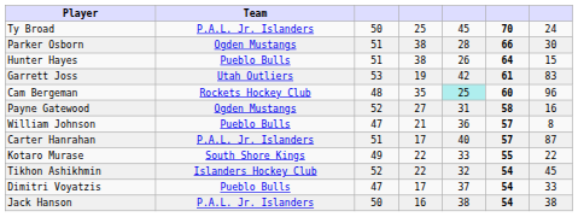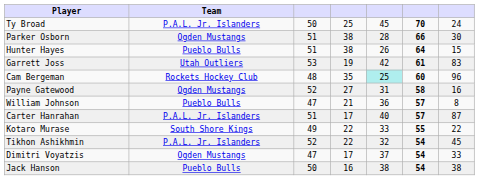Tikhon Ashikhmin | Team: Islanders Hockey Club -> P.A.L. Jr. Islanders
Dimitri Voyatzis | Team: Pueblo Bulls -> Ogden Mustangs
Jack Hanson | Team: P.A.L. Jr. Islanders -> Pueblo Bulls
